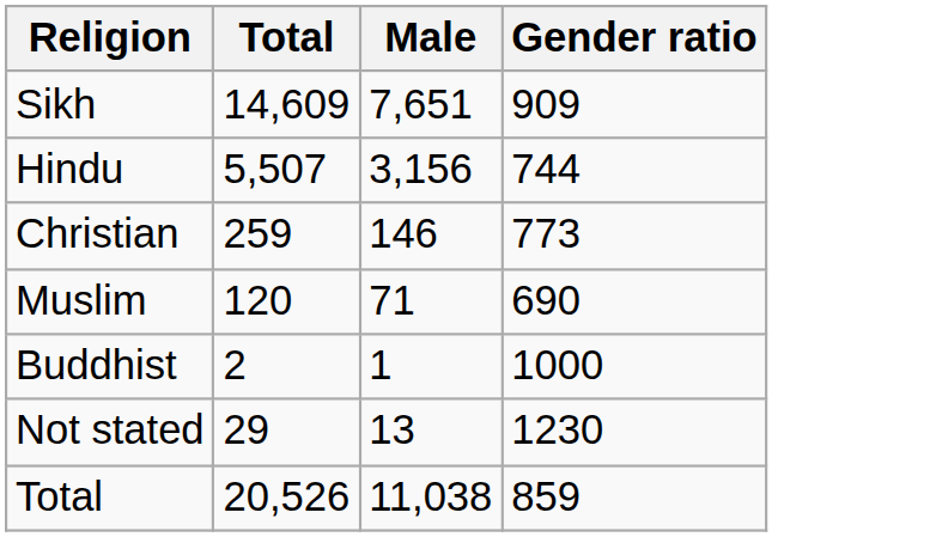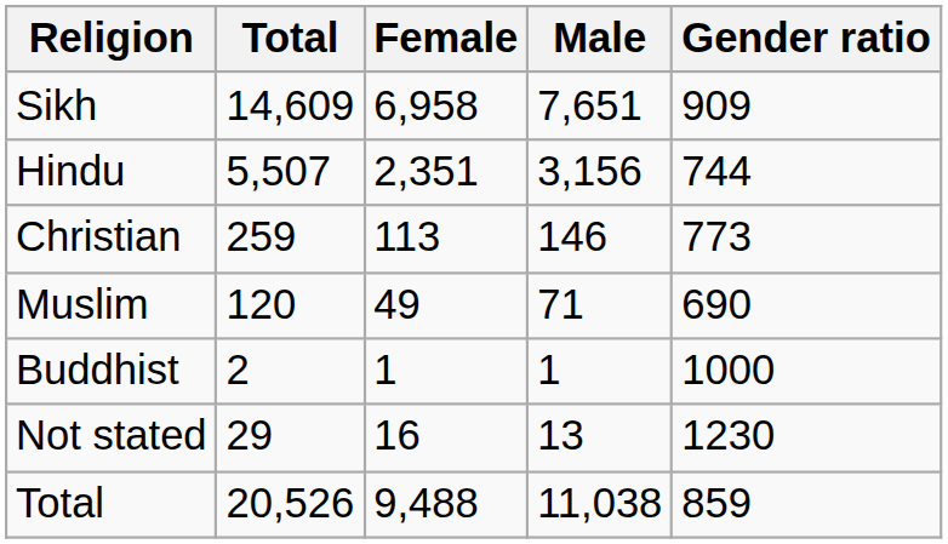+ column: Female | 6,958 | 2,351 | 113 | 49 | 1 | 16 | 9,488
